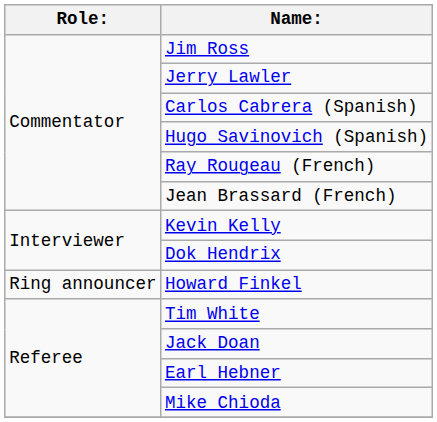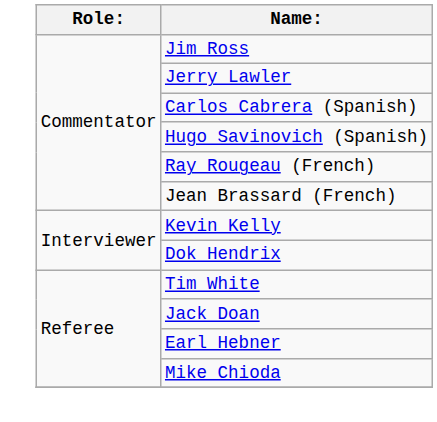- row: Ring announcer | Howard Finkel
